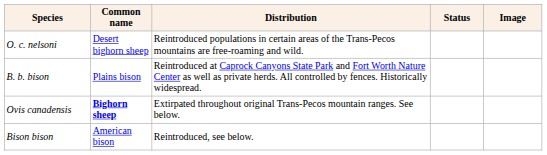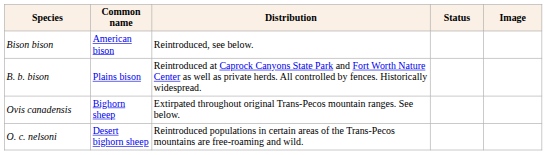rows swapped: Bison bison <-> O. c. nelsoni
Ovis canadensis | Common name: bold -> normal
